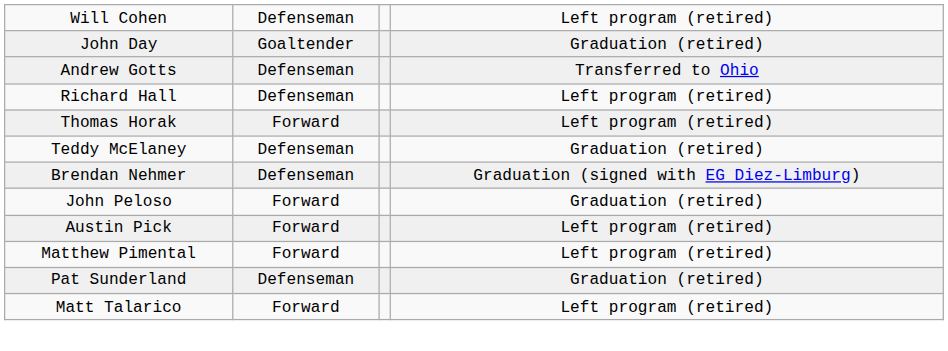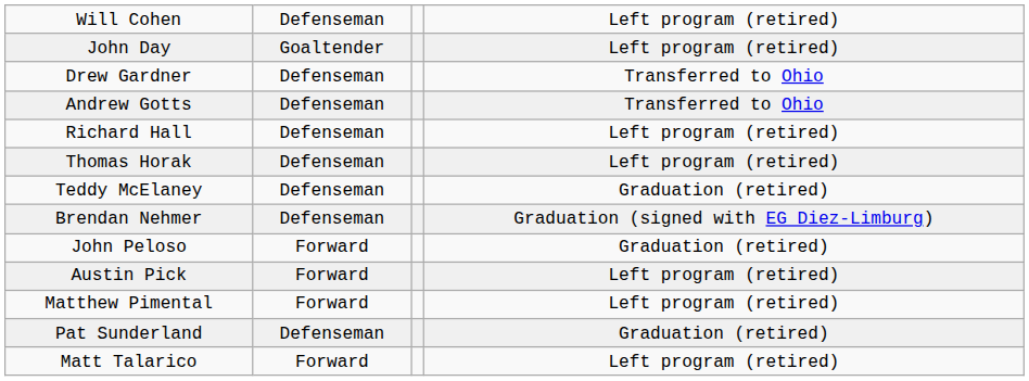John Day | column 4: Graduation (retired) -> Left program (retired)
+ row: Drew Gardner | Defenseman | Transferred to Ohio
Thomas Horak | column 2: Forward -> Defenseman
